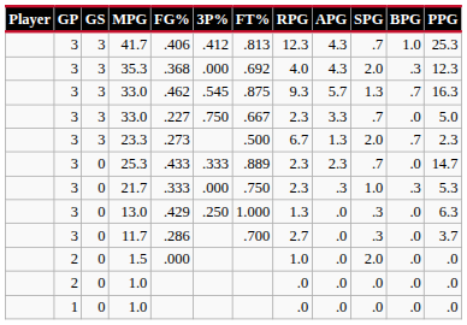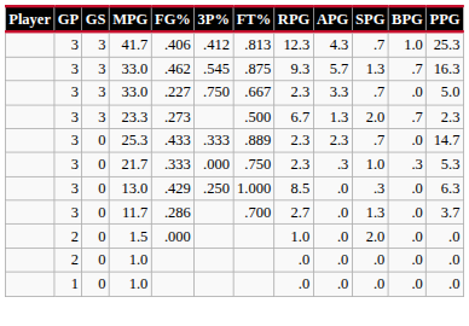- row: 3 | 3 | 35.3 | .368 | .000 | .692 | 4.0 | 4.3 | 2.0 | .3 | 12.3
13.0 | RPG: 1.3 -> 8.5
11.7 | SPG: .3 -> 1.3
